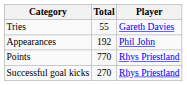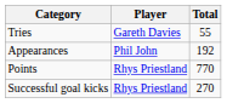columns swapped: Player <-> Total
